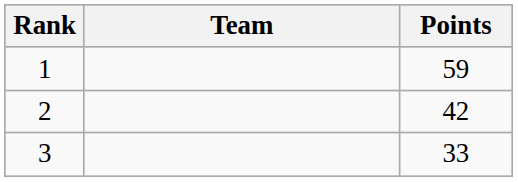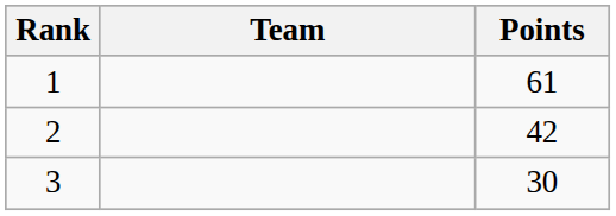1 | Points: 59 -> 61
3 | Points: 33 -> 30
